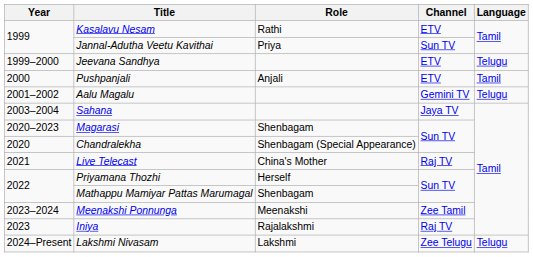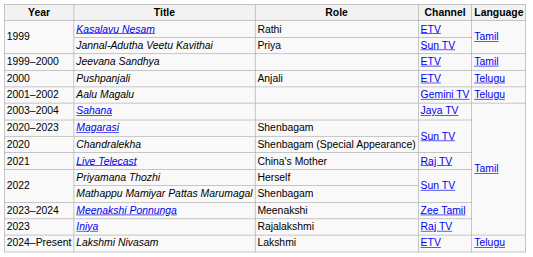Jeevana Sandhya | Language: Telugu -> Tamil
Pushpanjali | Language: Tamil -> Telugu
Lakshmi Nivasam | Channel: Zee Telugu -> ETV
